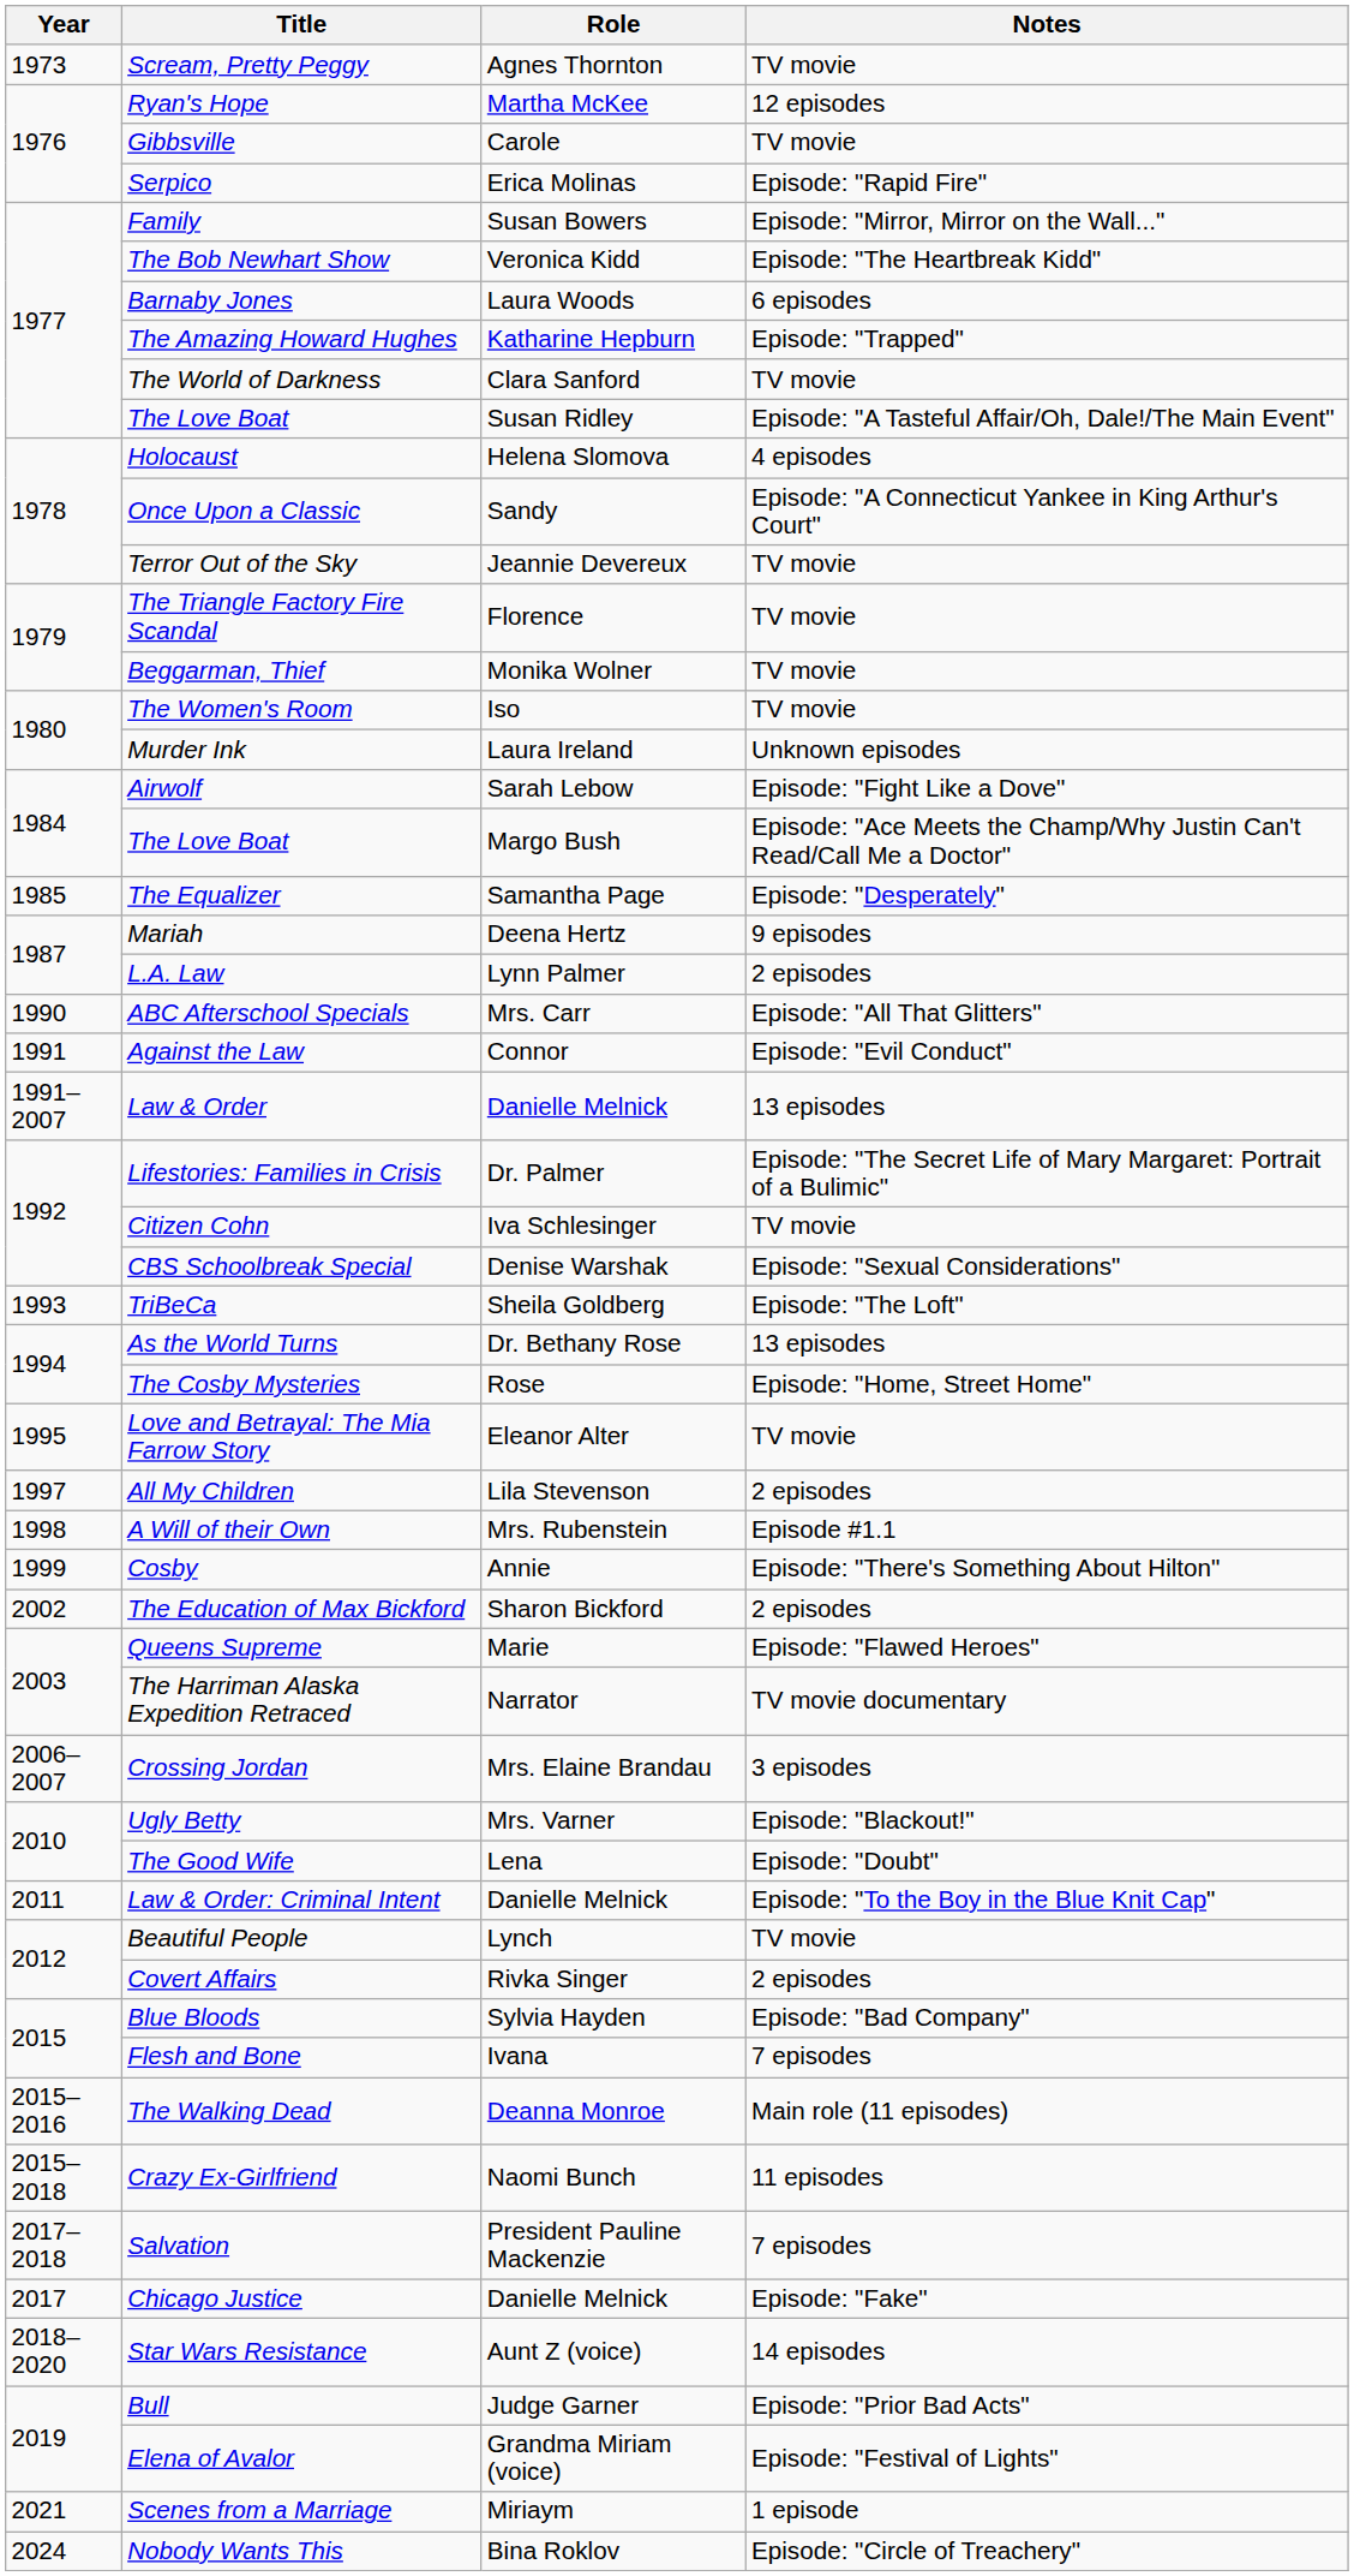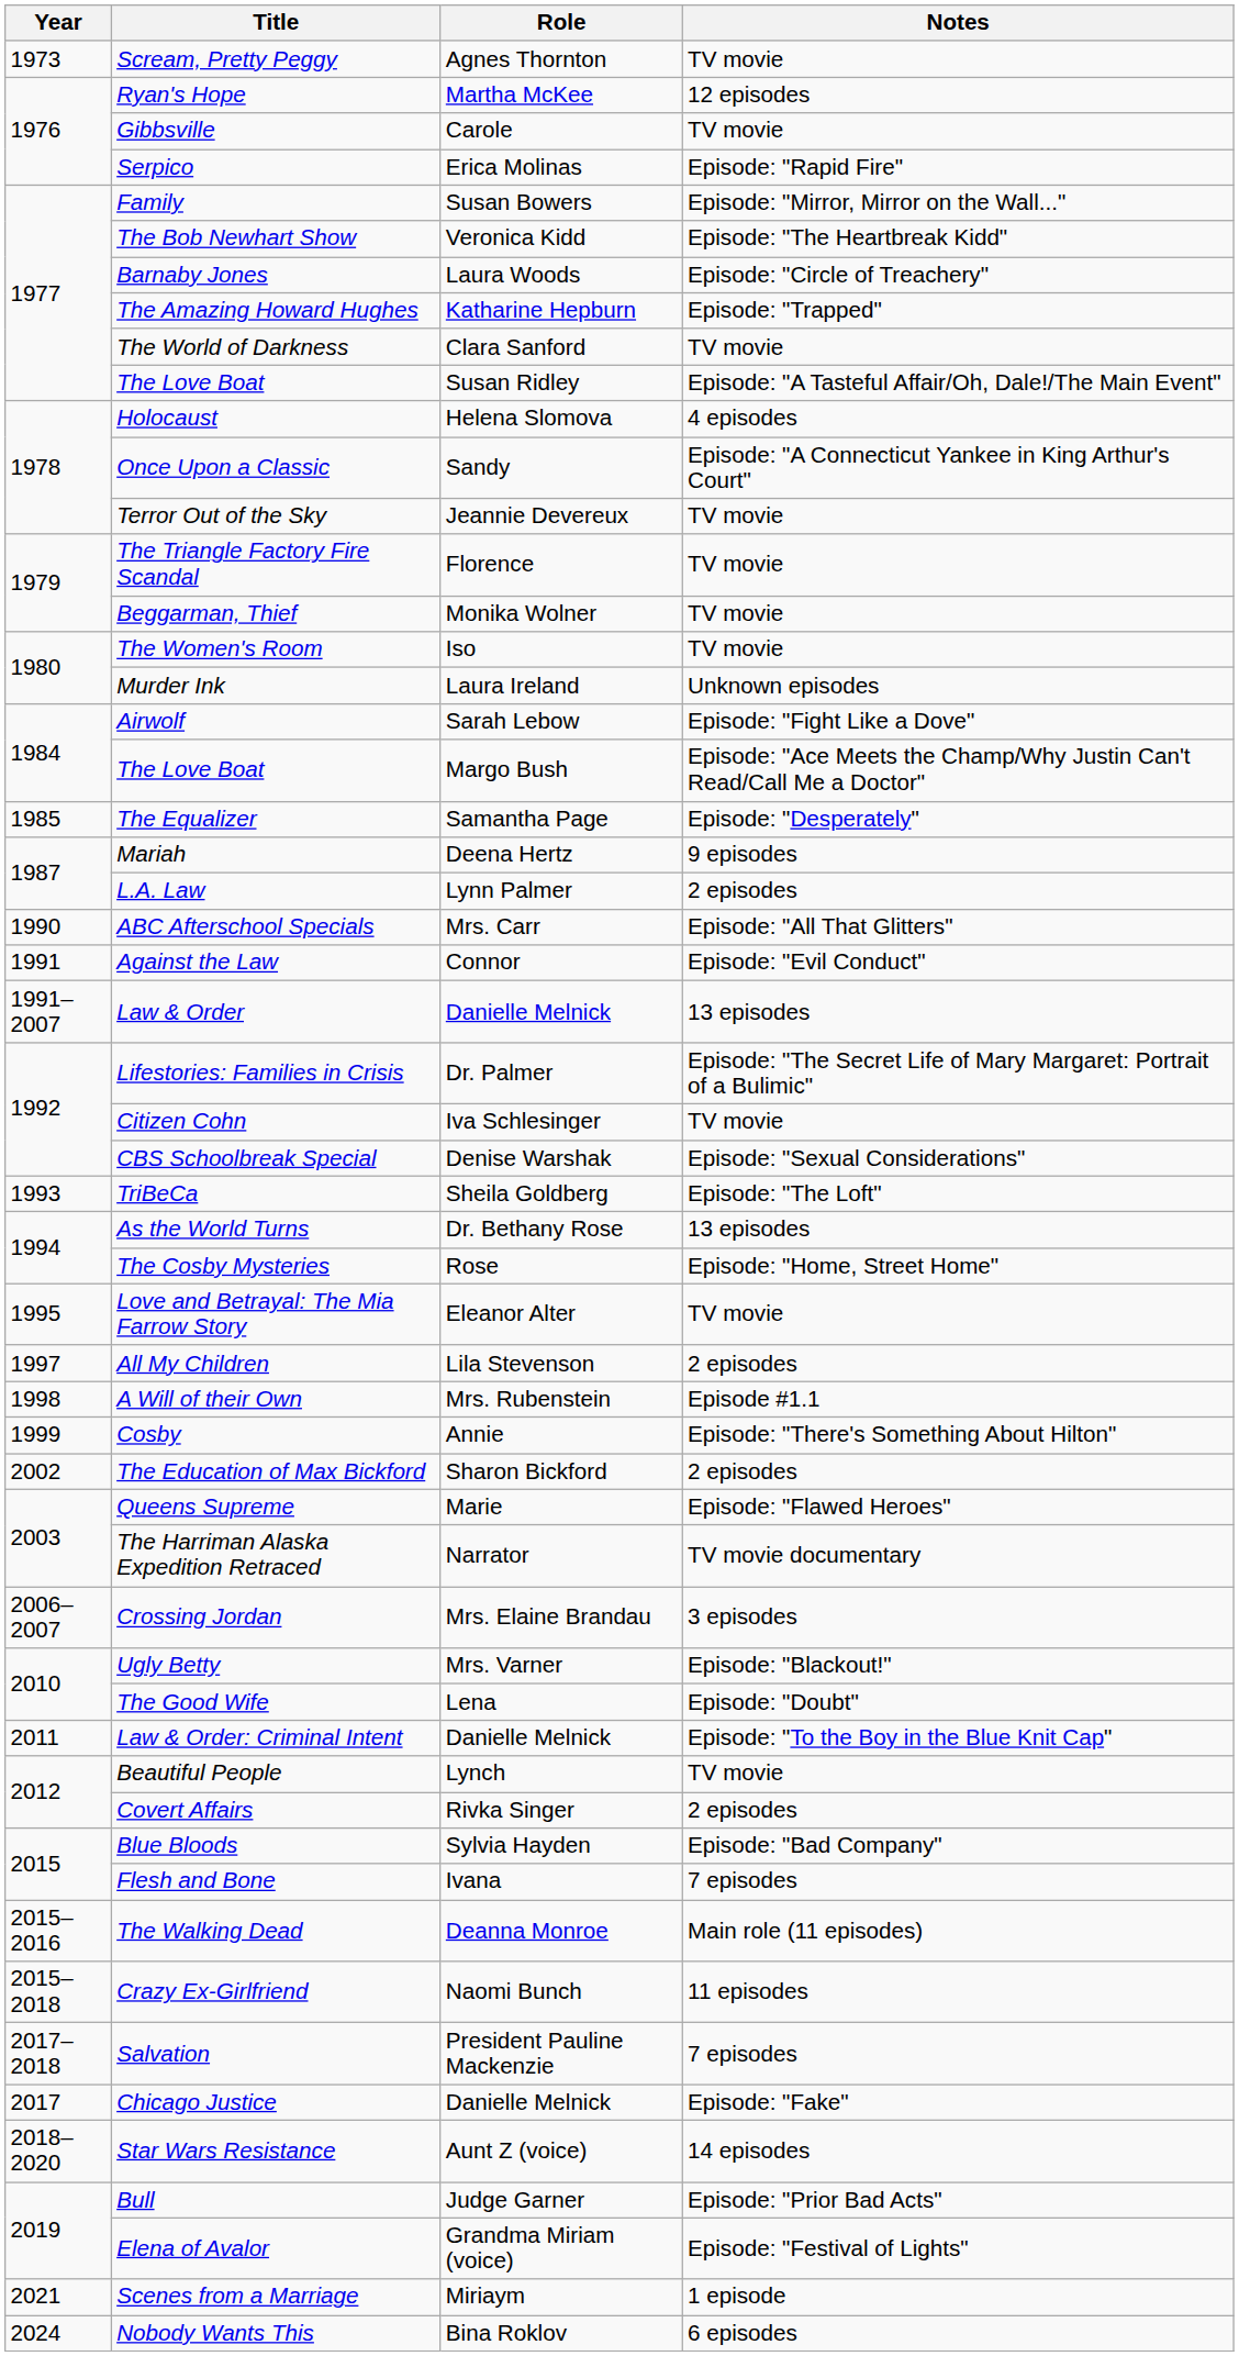Barnaby Jones | Notes: 6 episodes -> Episode: "Circle of Treachery"
Nobody Wants This | Notes: Episode: "Circle of Treachery" -> 6 episodes
